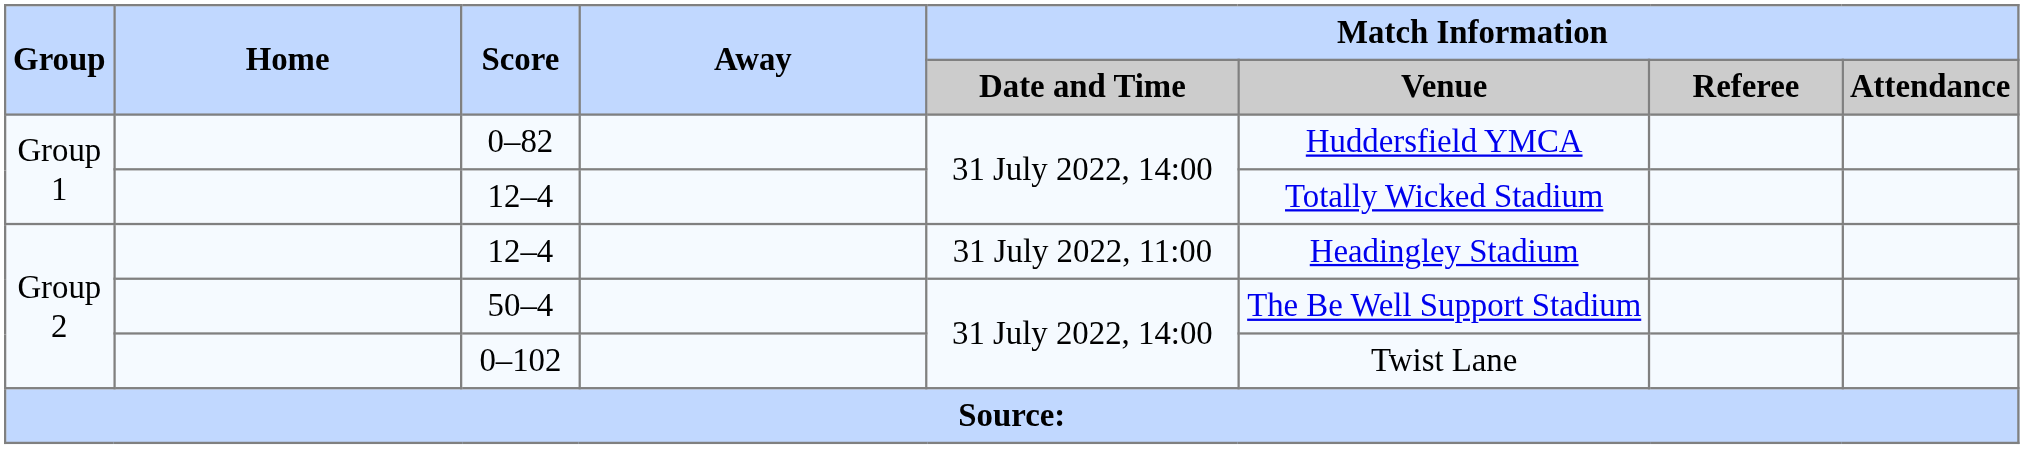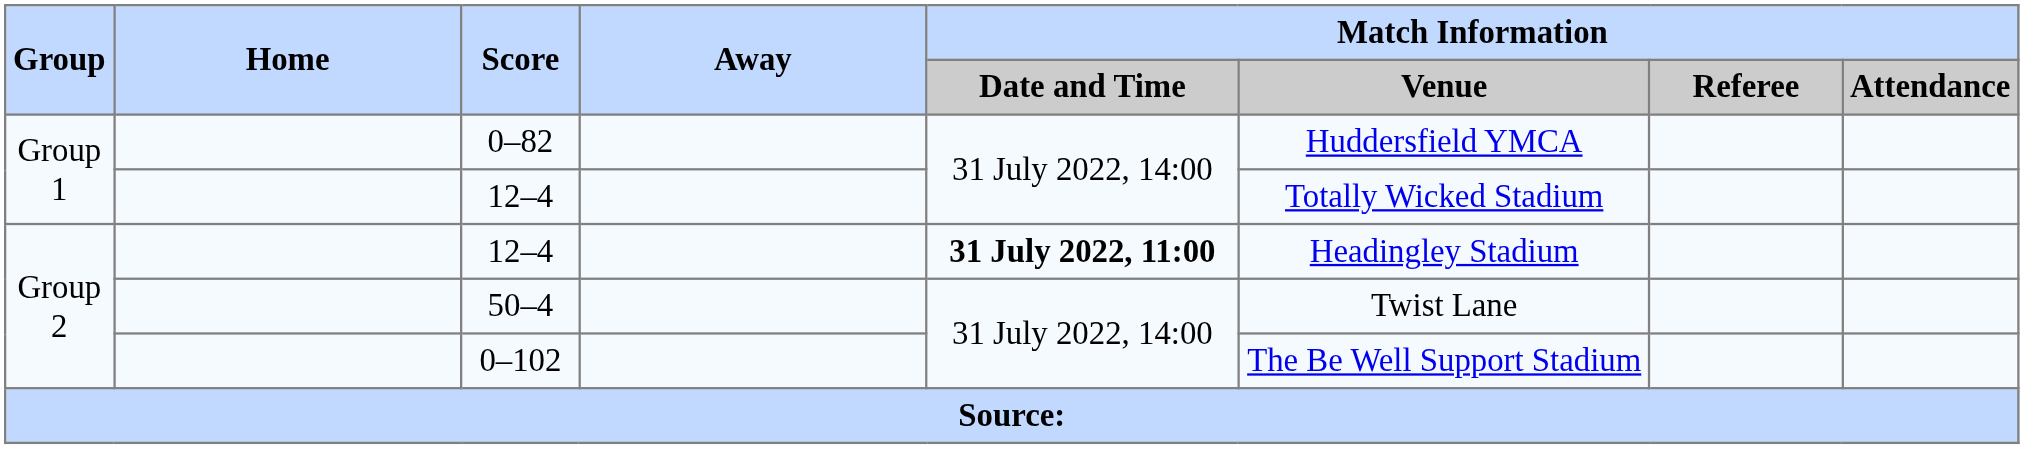Group 2 / 12–4 | Match Information / Date and Time: normal -> bold
50–4 | Match Information / Venue: The Be Well Support Stadium -> Twist Lane
0–102 | Match Information / Venue: Twist Lane -> The Be Well Support Stadium
